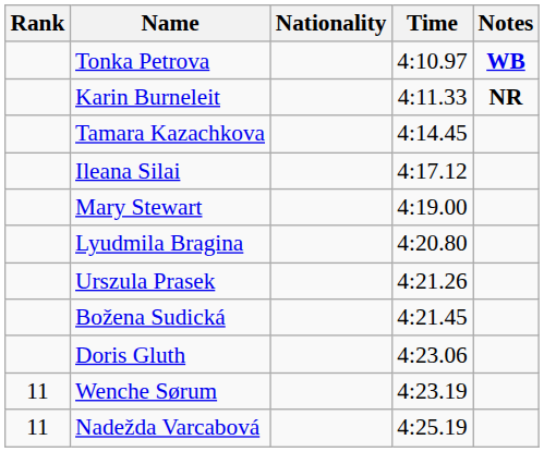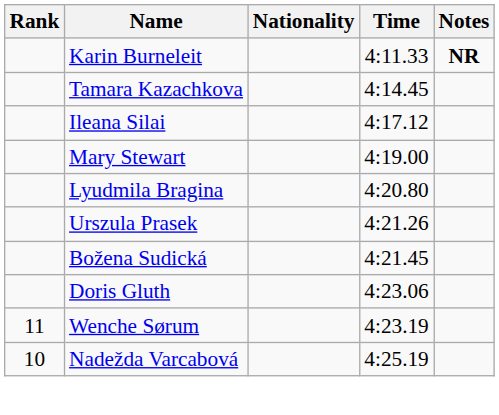- row: Tonka Petrova | 4:10.97 | WB
Nadežda Varcabová | Rank: 11 -> 10
